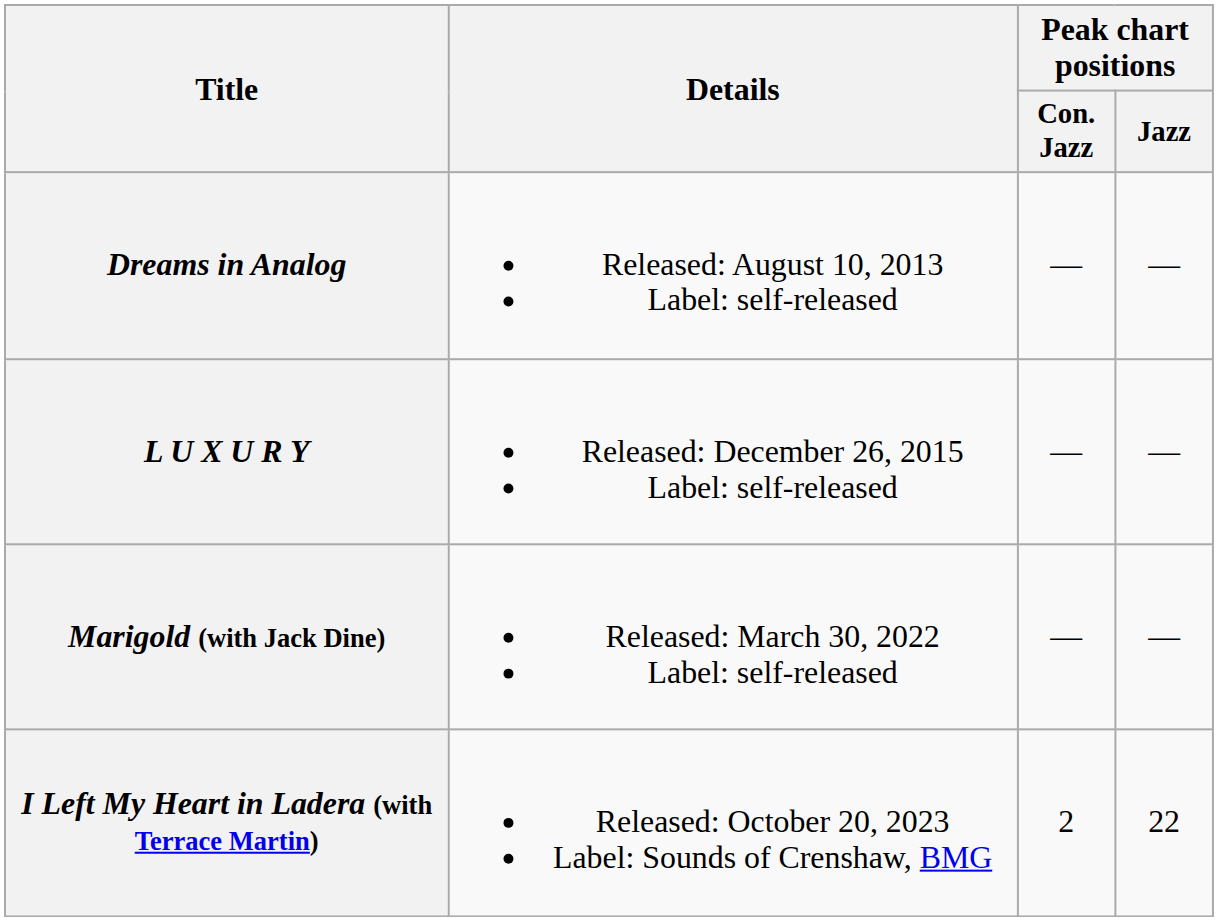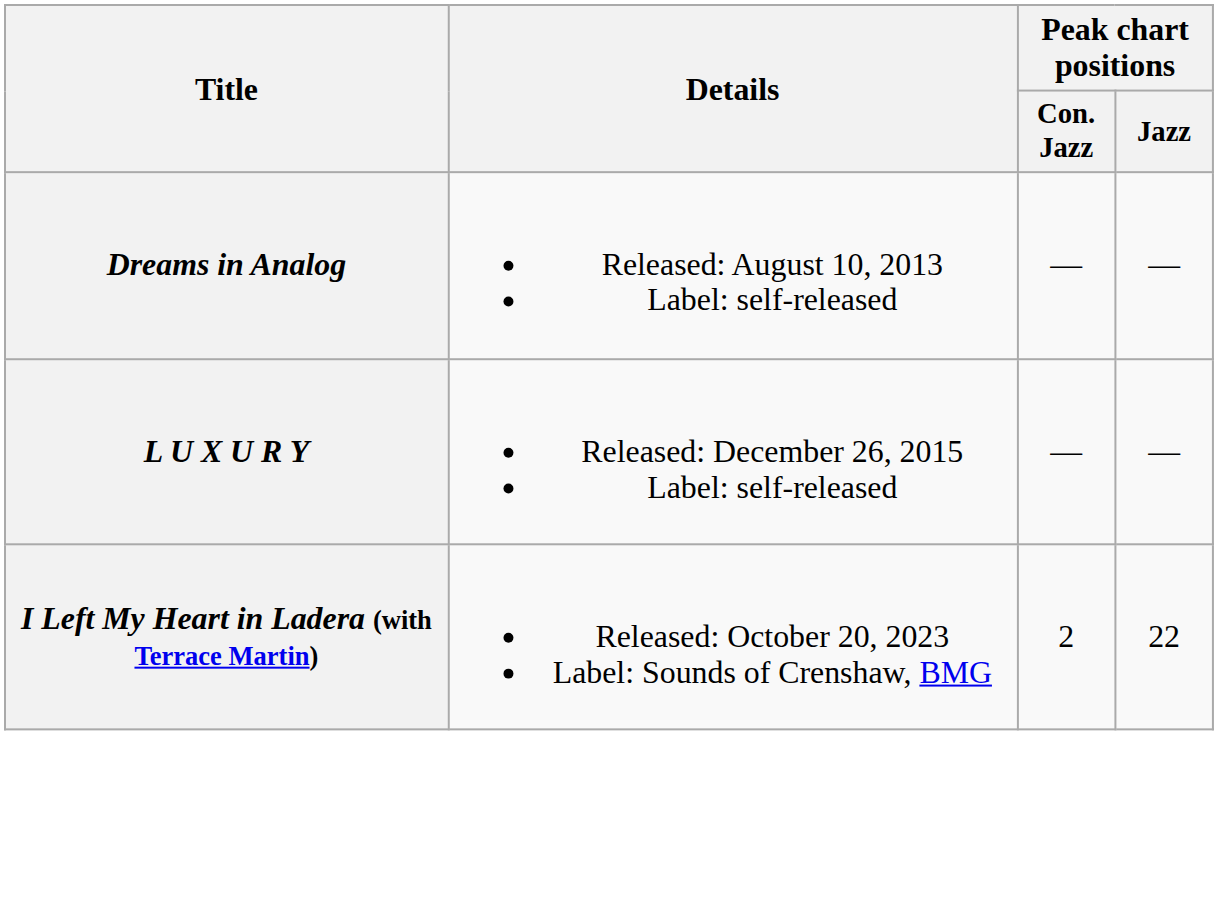- row: Marigold (with Jack Dine) | Released: March 30, 2022 Label: self-released | — | —
